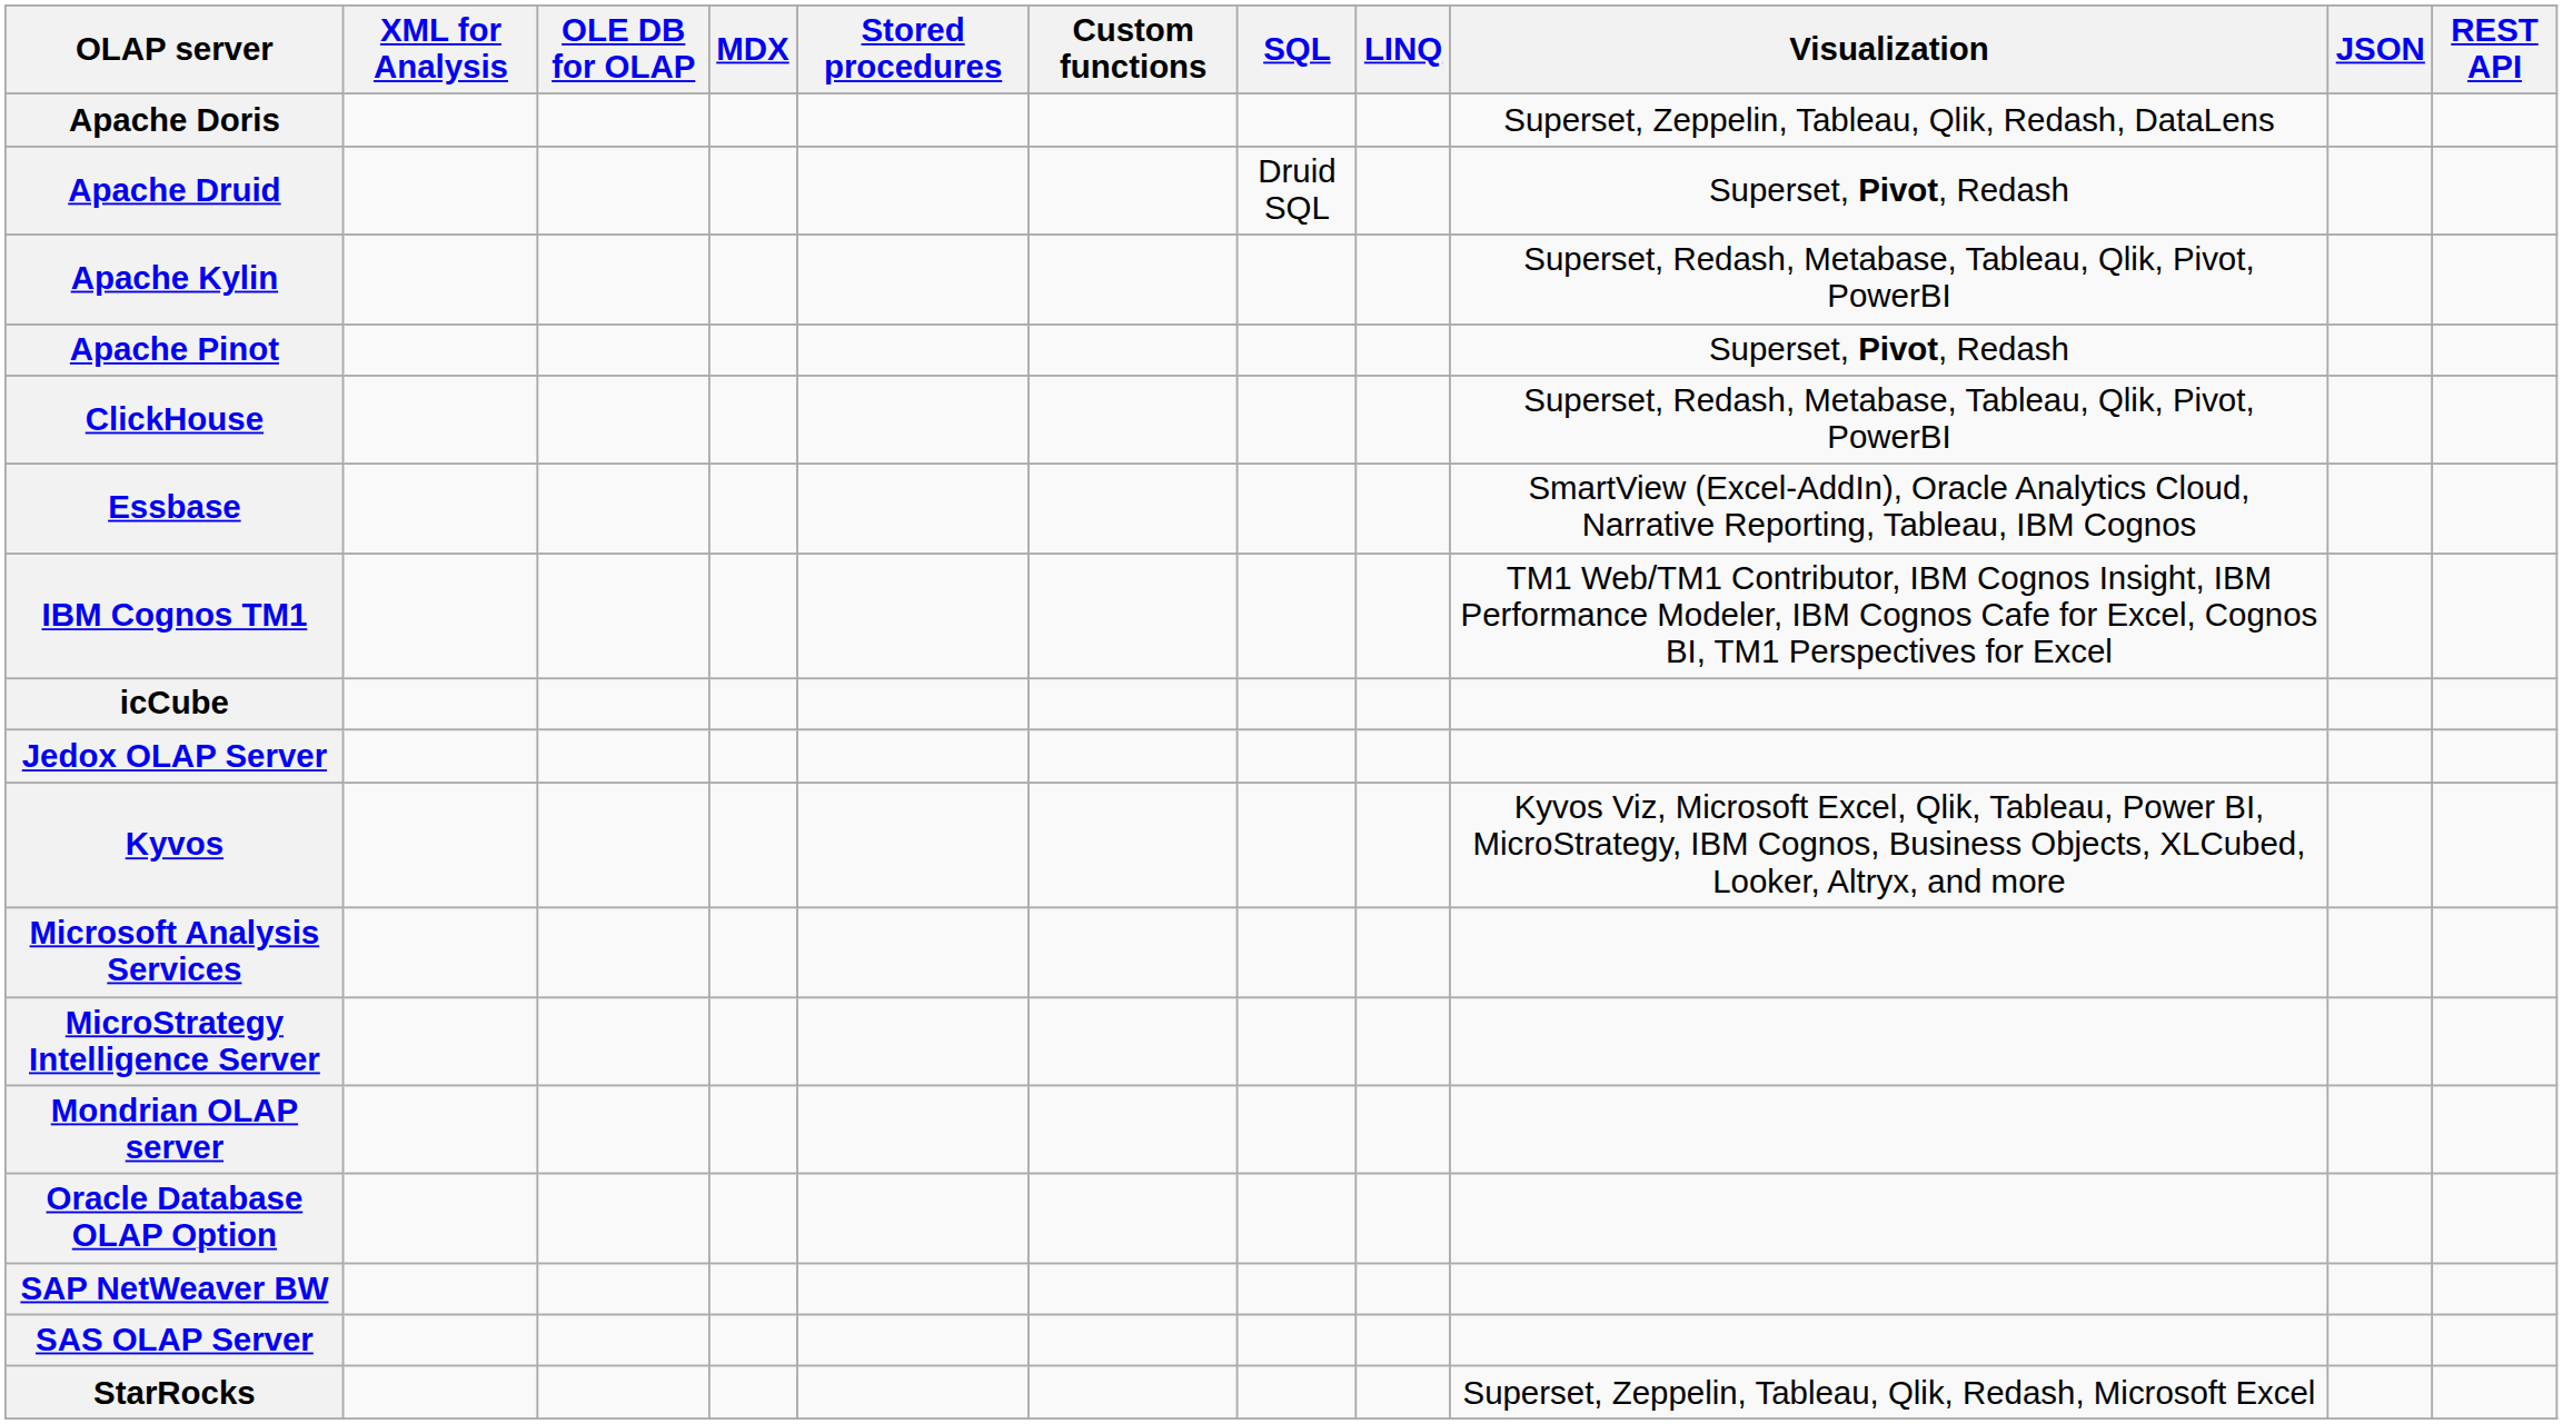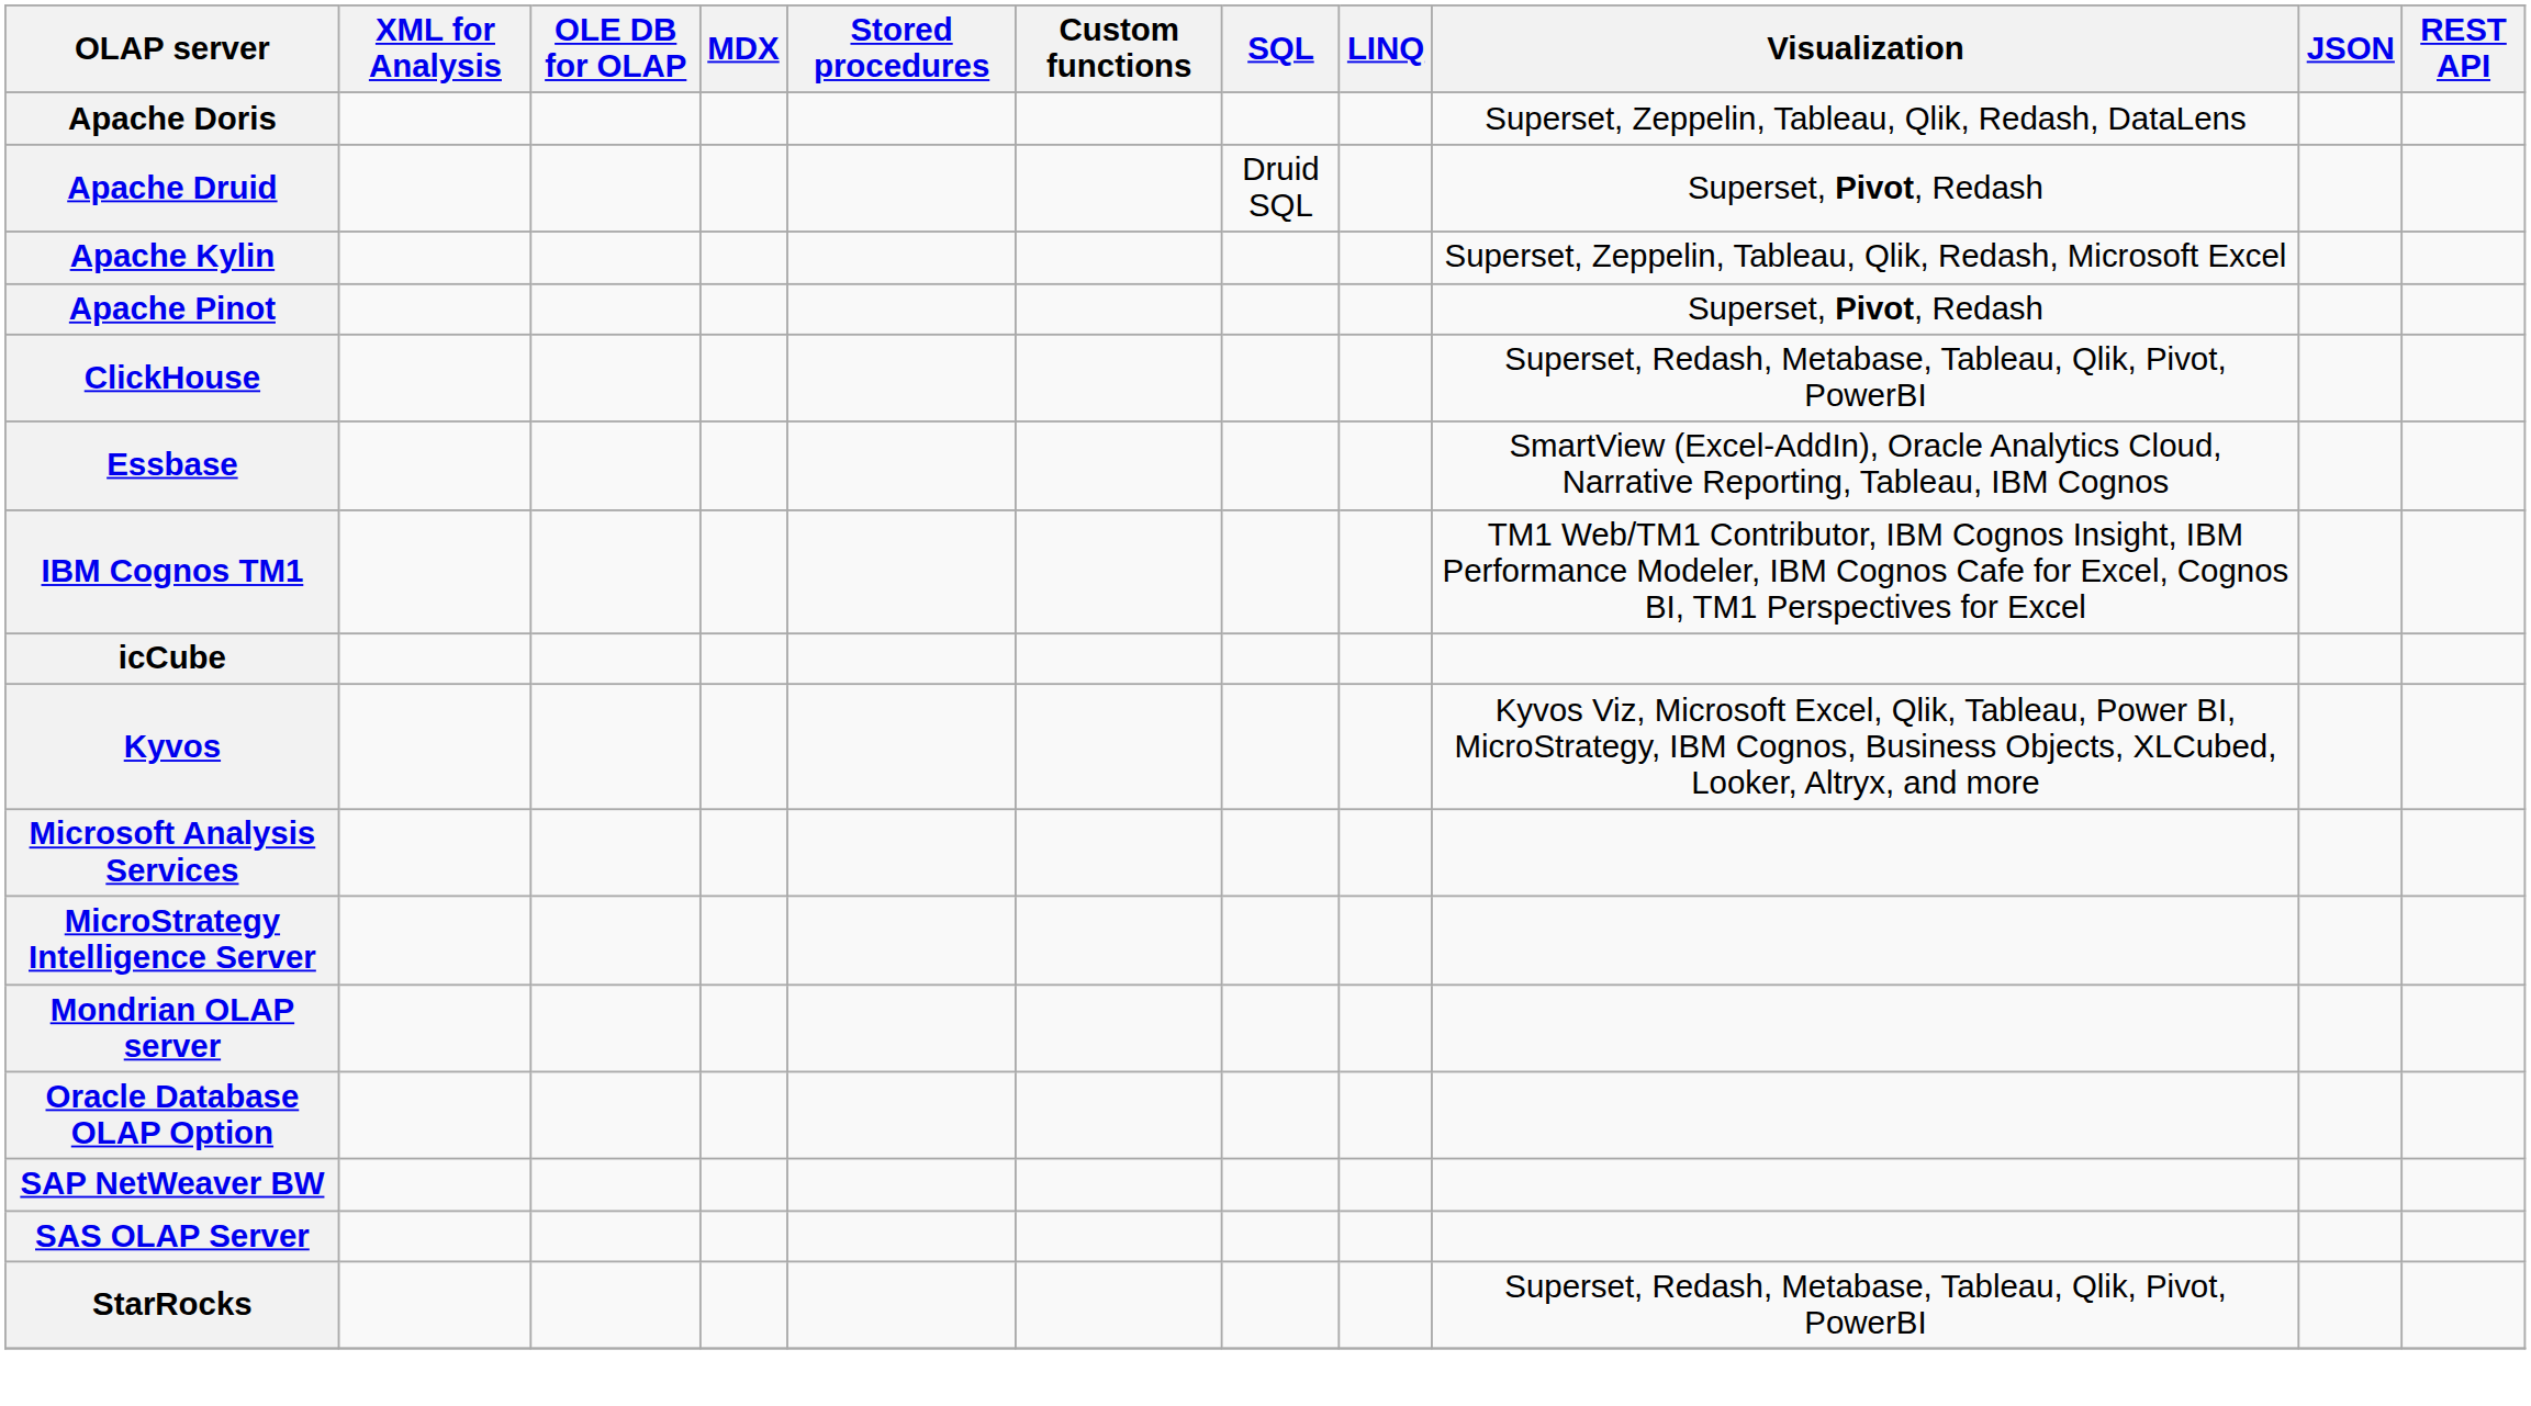Apache Kylin | Visualization: Superset, Redash, Metabase, Tableau, Qlik, Pivot, PowerBI -> Superset, Zeppelin, Tableau, Qlik, Redash, Microsoft Excel
- row: Jedox OLAP Server
StarRocks | Visualization: Superset, Zeppelin, Tableau, Qlik, Redash, Microsoft Excel -> Superset, Redash, Metabase, Tableau, Qlik, Pivot, PowerBI
